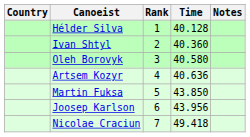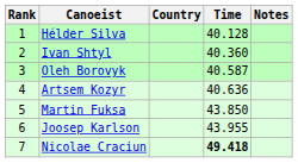columns swapped: Rank <-> Country
Oleh Borovyk | Time: 40.580 -> 40.587
Joosep Karlson | Time: 43.956 -> 43.955
Nicolae Craciun | Time: normal -> bold
